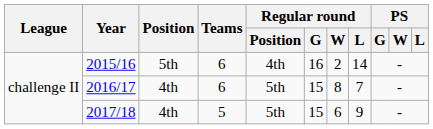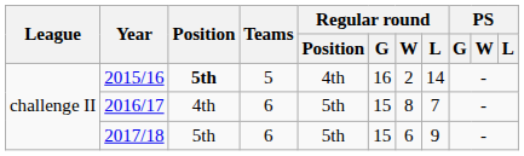2015/16 | Position: normal -> bold
2015/16 | Teams: 6 -> 5
2017/18 | Position: 4th -> 5th
2017/18 | Teams: 5 -> 6
